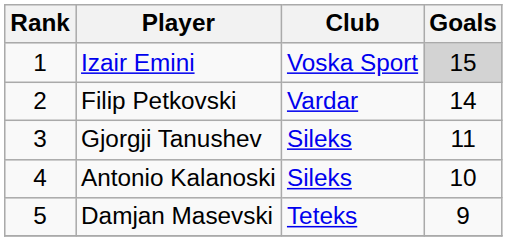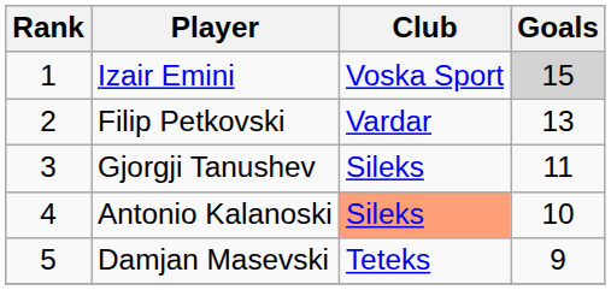Filip Petkovski | Goals: 14 -> 13
Antonio Kalanoski | Club: no background -> lightsalmon background
